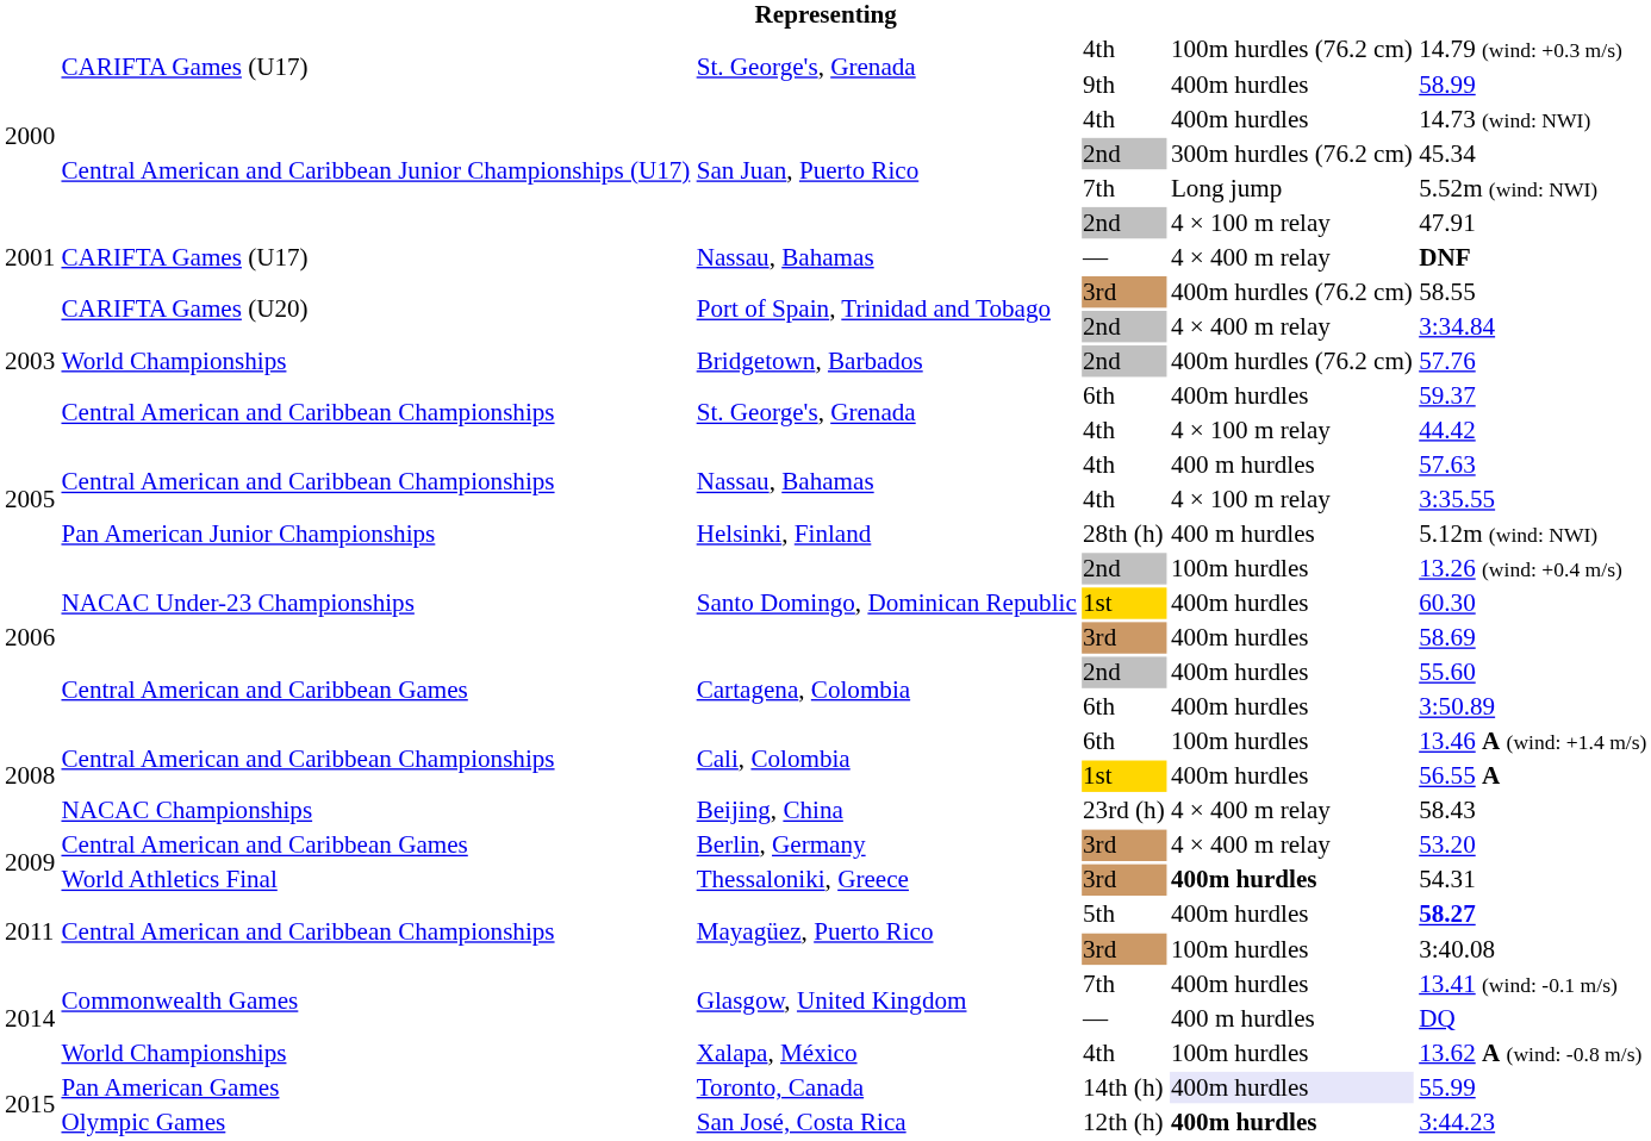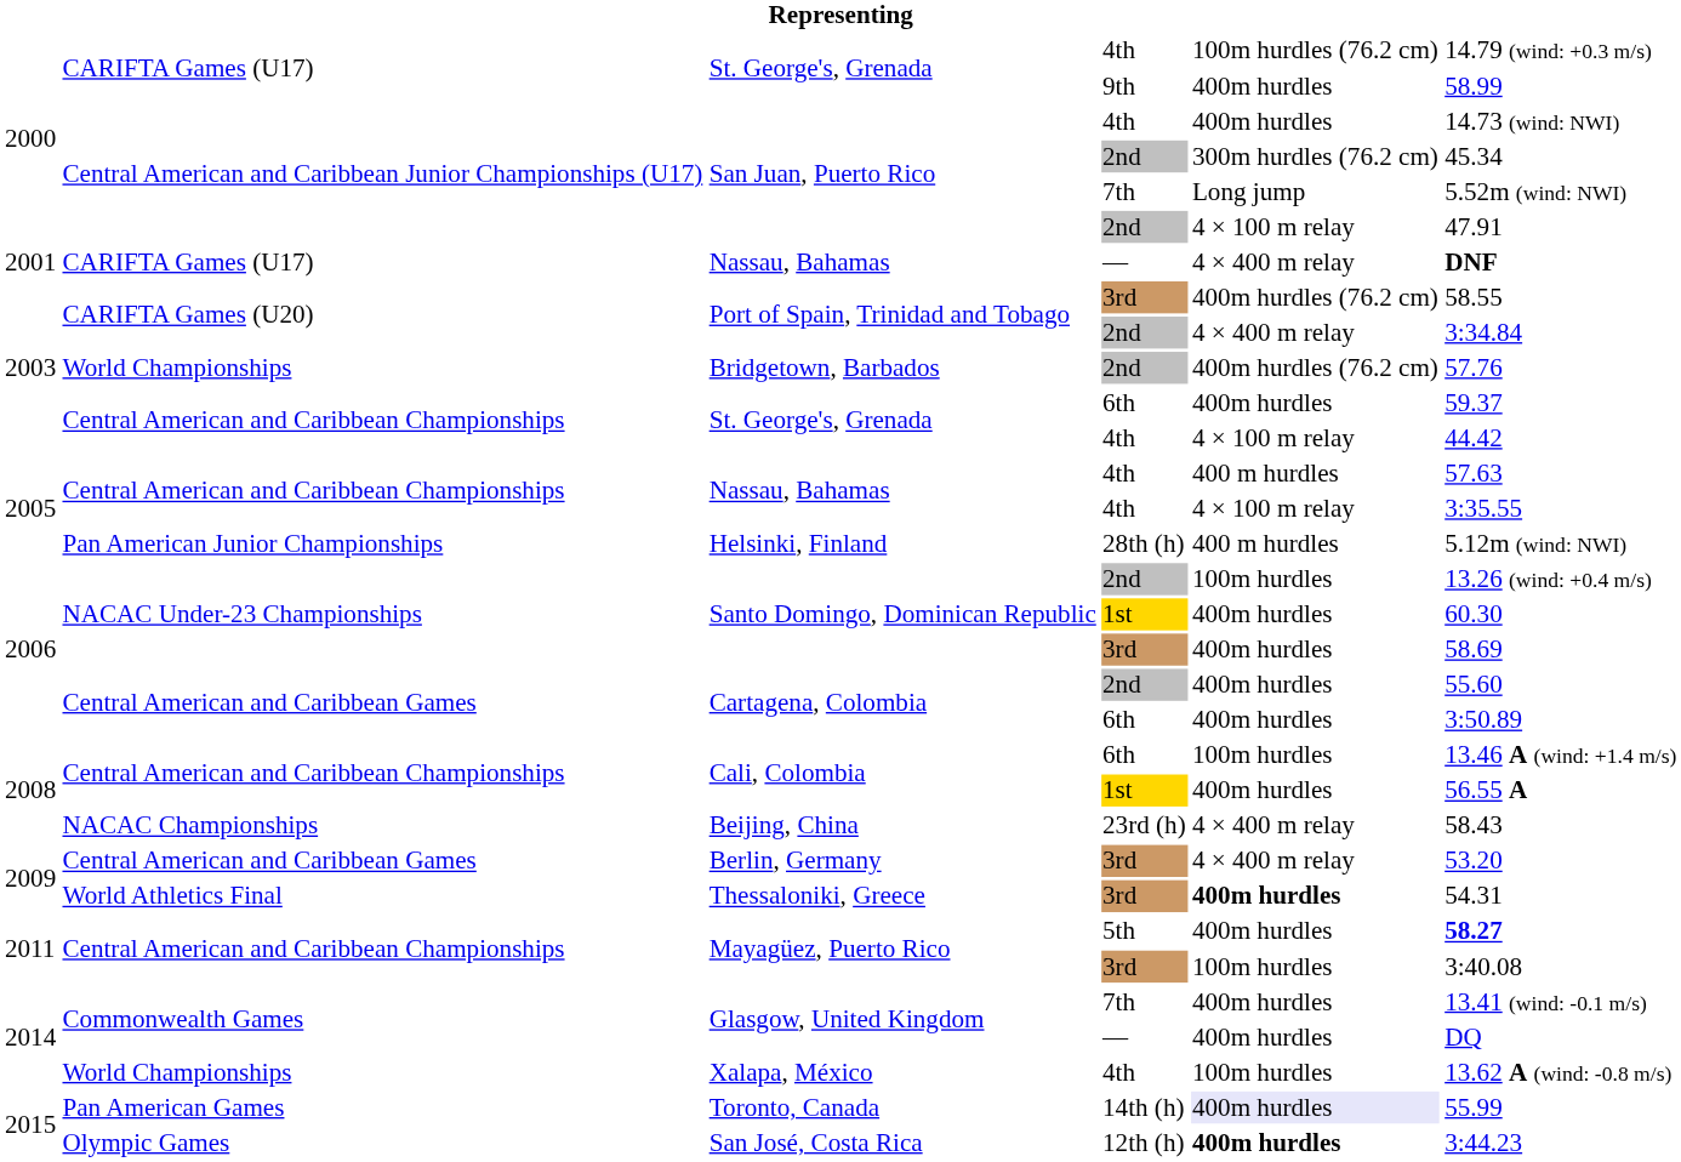Glasgow, United Kingdom / — | column 5: 400 m hurdles -> 400m hurdles
